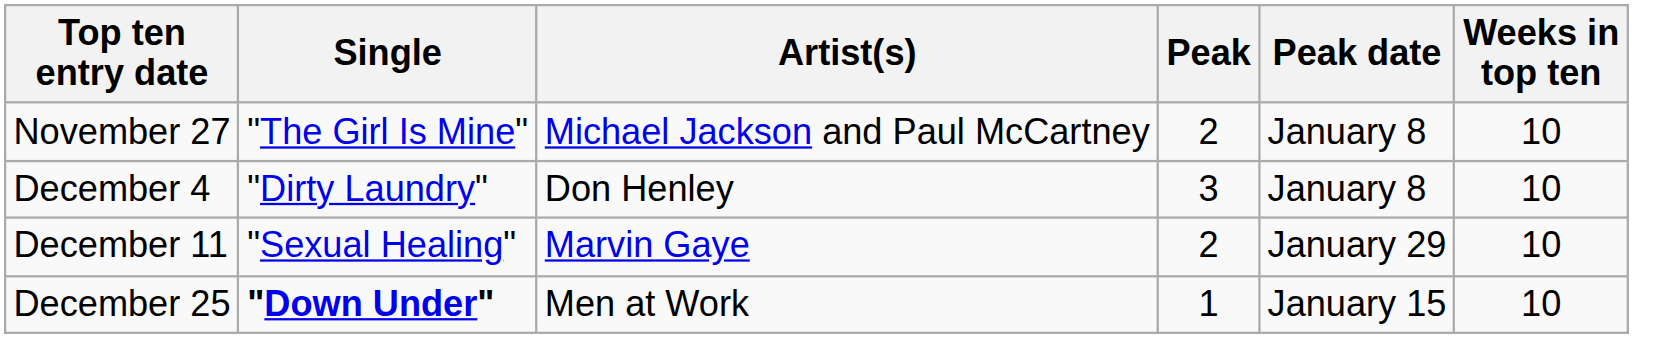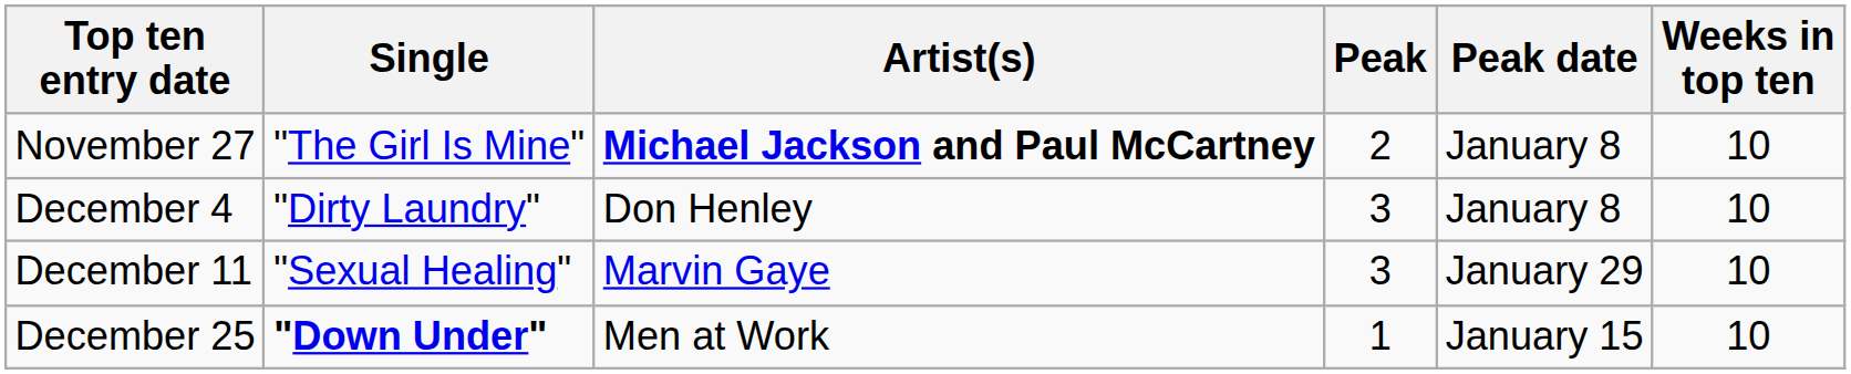November 27 | Artist(s): normal -> bold
December 11 | Peak: 2 -> 3
